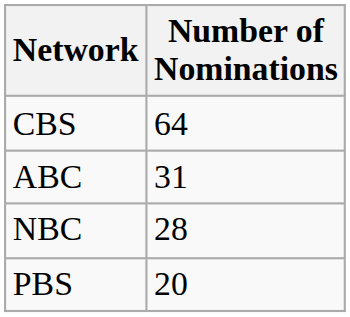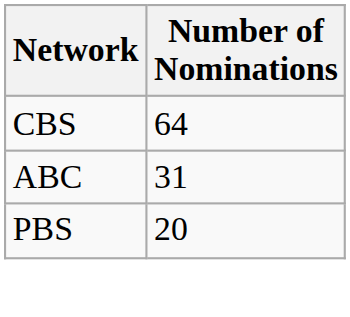- row: NBC | 28
